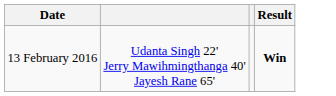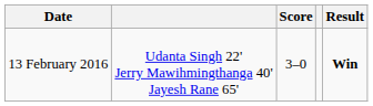+ column: Score | 3–0
